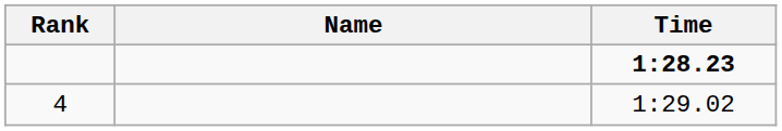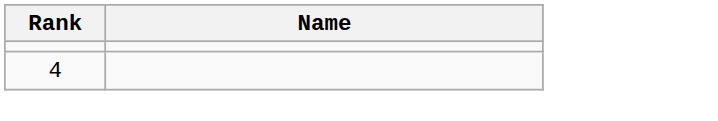- column: Time | 1:28.23 | 1:29.02
